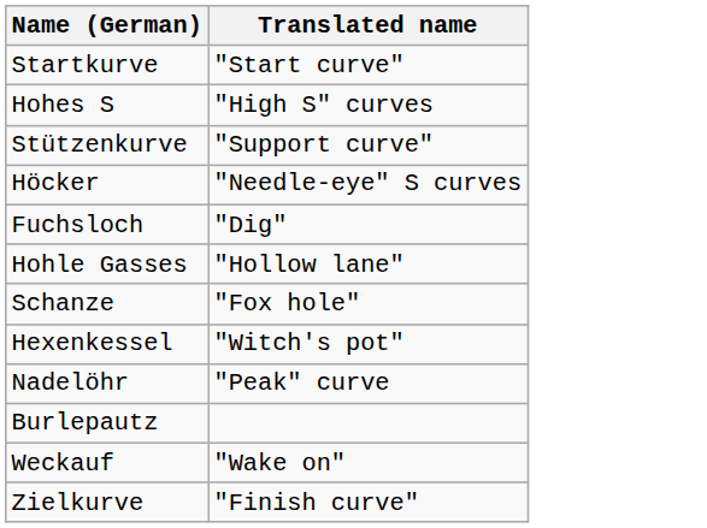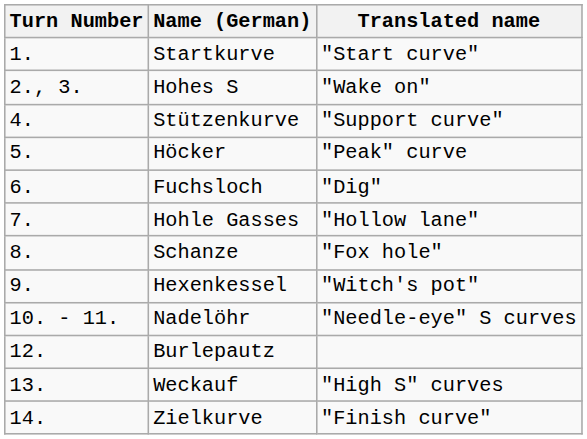+ column: Turn Number | 1. | 2., 3. | 4. | 5. | 6. | 7. | 8. | 9. | 10. - 11. | 12. | 13. | 14.
Hohes S | Translated name: "High S" curves -> "Wake on"
Höcker | Translated name: "Needle-eye" S curves -> "Peak" curve
Nadelöhr | Translated name: "Peak" curve -> "Needle-eye" S curves
Weckauf | Translated name: "Wake on" -> "High S" curves
